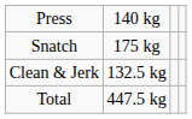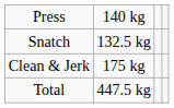Snatch | column 2: 175 kg -> 132.5 kg
Clean & Jerk | column 2: 132.5 kg -> 175 kg
